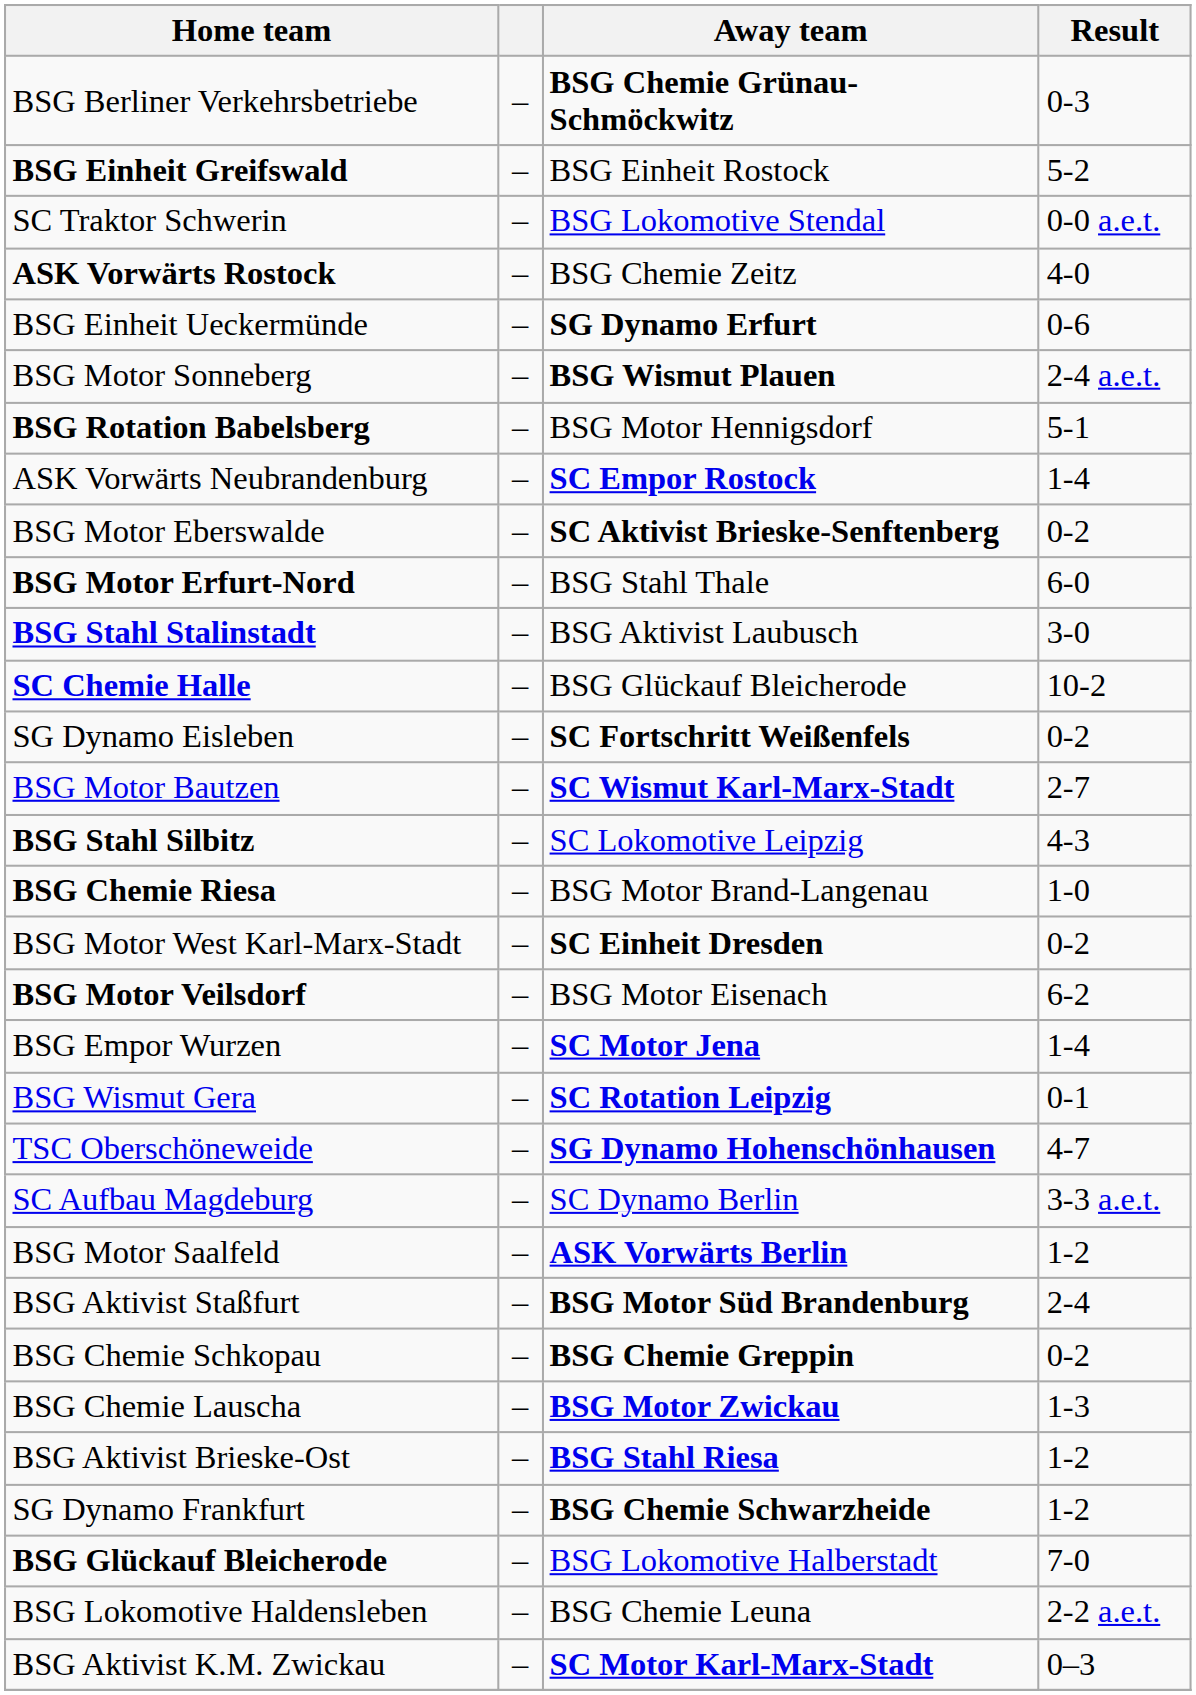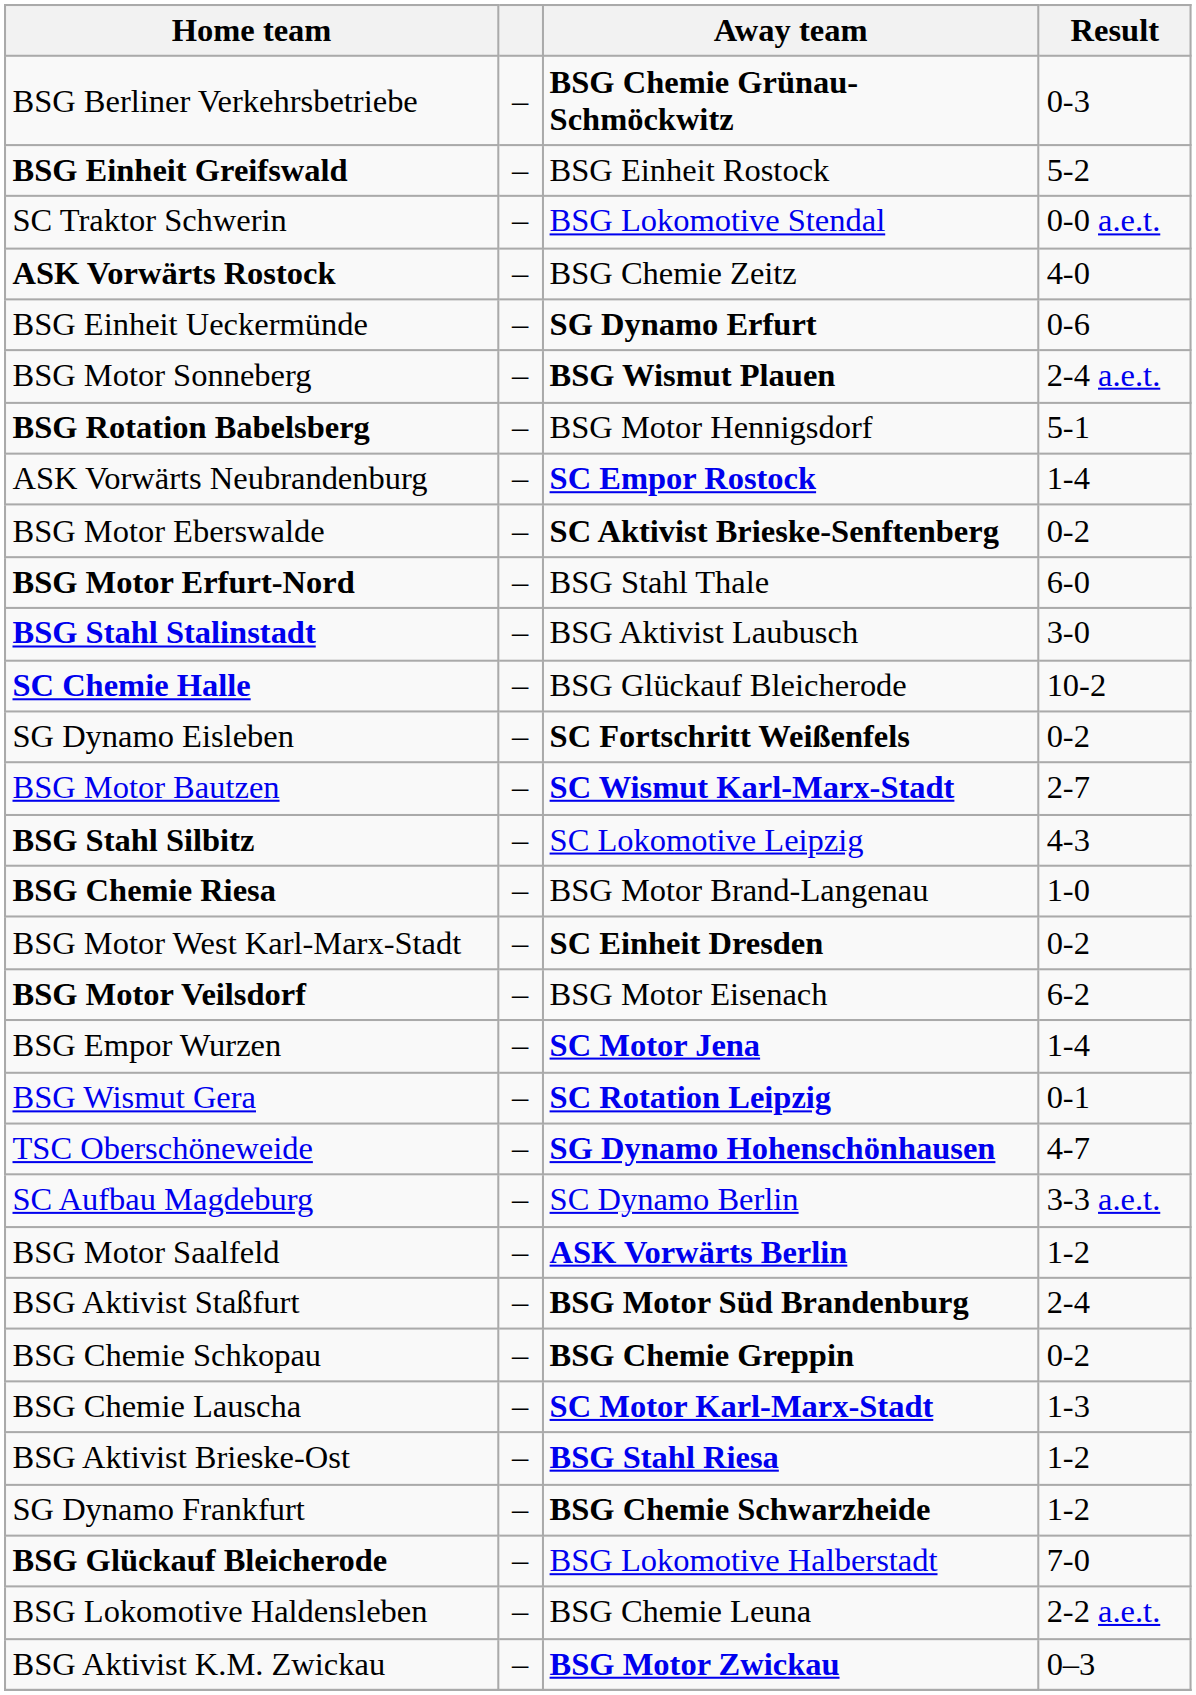BSG Chemie Lauscha | Away team: BSG Motor Zwickau -> SC Motor Karl-Marx-Stadt
BSG Aktivist K.M. Zwickau | Away team: SC Motor Karl-Marx-Stadt -> BSG Motor Zwickau
